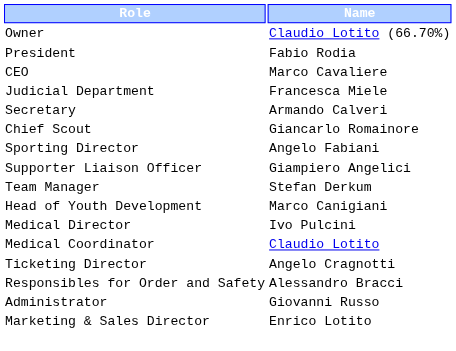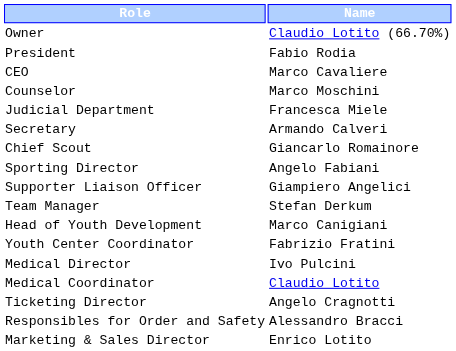+ row: Counselor | Marco Moschini
+ row: Youth Center Coordinator | Fabrizio Fratini
- row: Administrator | Giovanni Russo
